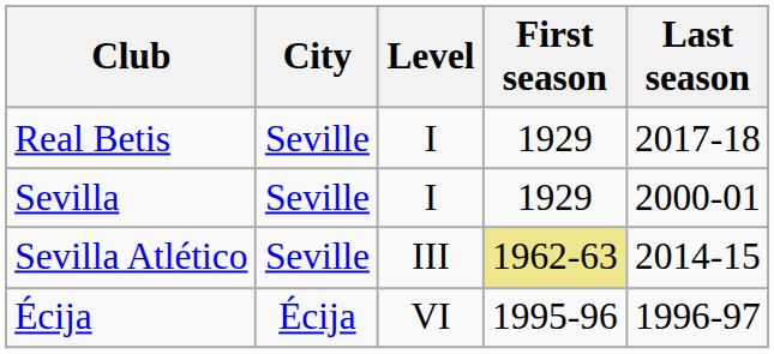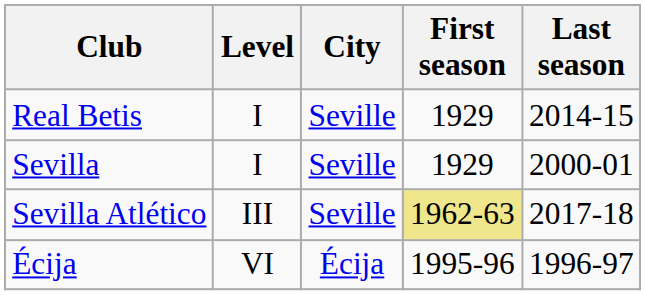columns swapped: City <-> Level
Real Betis | Last season: 2017-18 -> 2014-15
Sevilla Atlético | Last season: 2014-15 -> 2017-18
